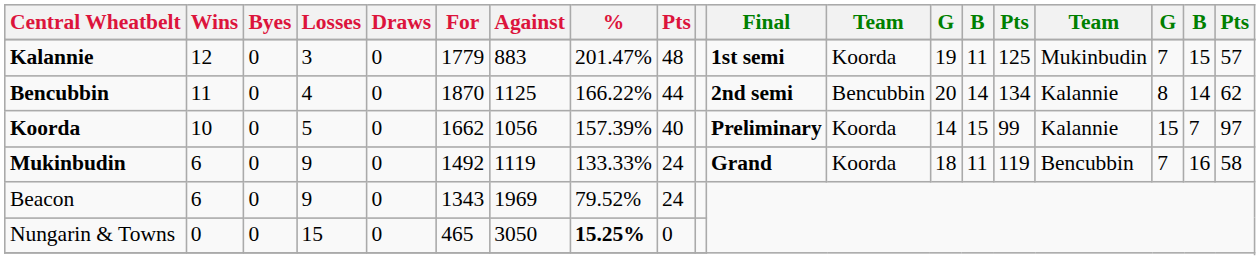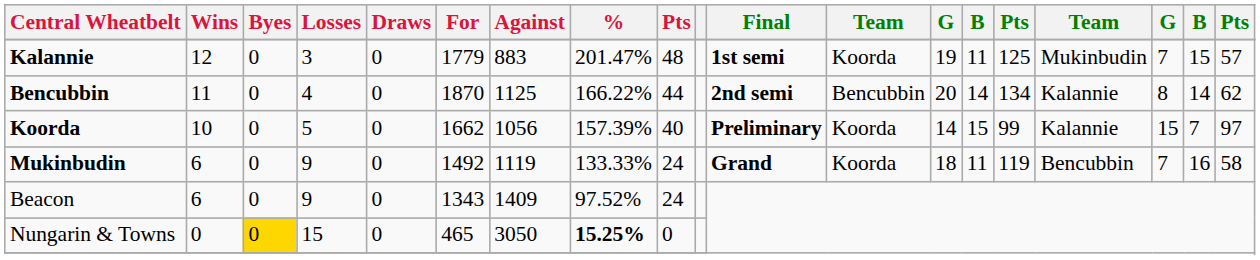Beacon | Against: 1969 -> 1409
Beacon | %: 79.52% -> 97.52%
Nungarin & Towns | Byes: no background -> gold background
